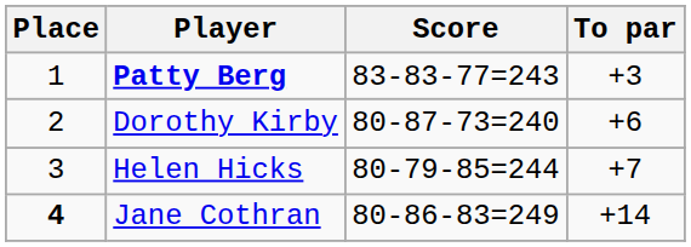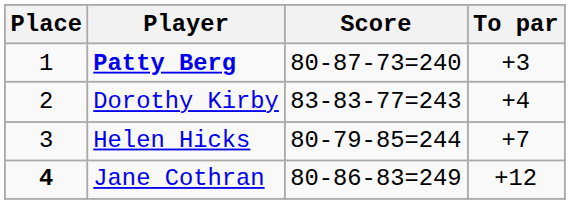Patty Berg | Score: 83-83-77=243 -> 80-87-73=240
Dorothy Kirby | Score: 80-87-73=240 -> 83-83-77=243
Dorothy Kirby | To par: +6 -> +4
Jane Cothran | To par: +14 -> +12
